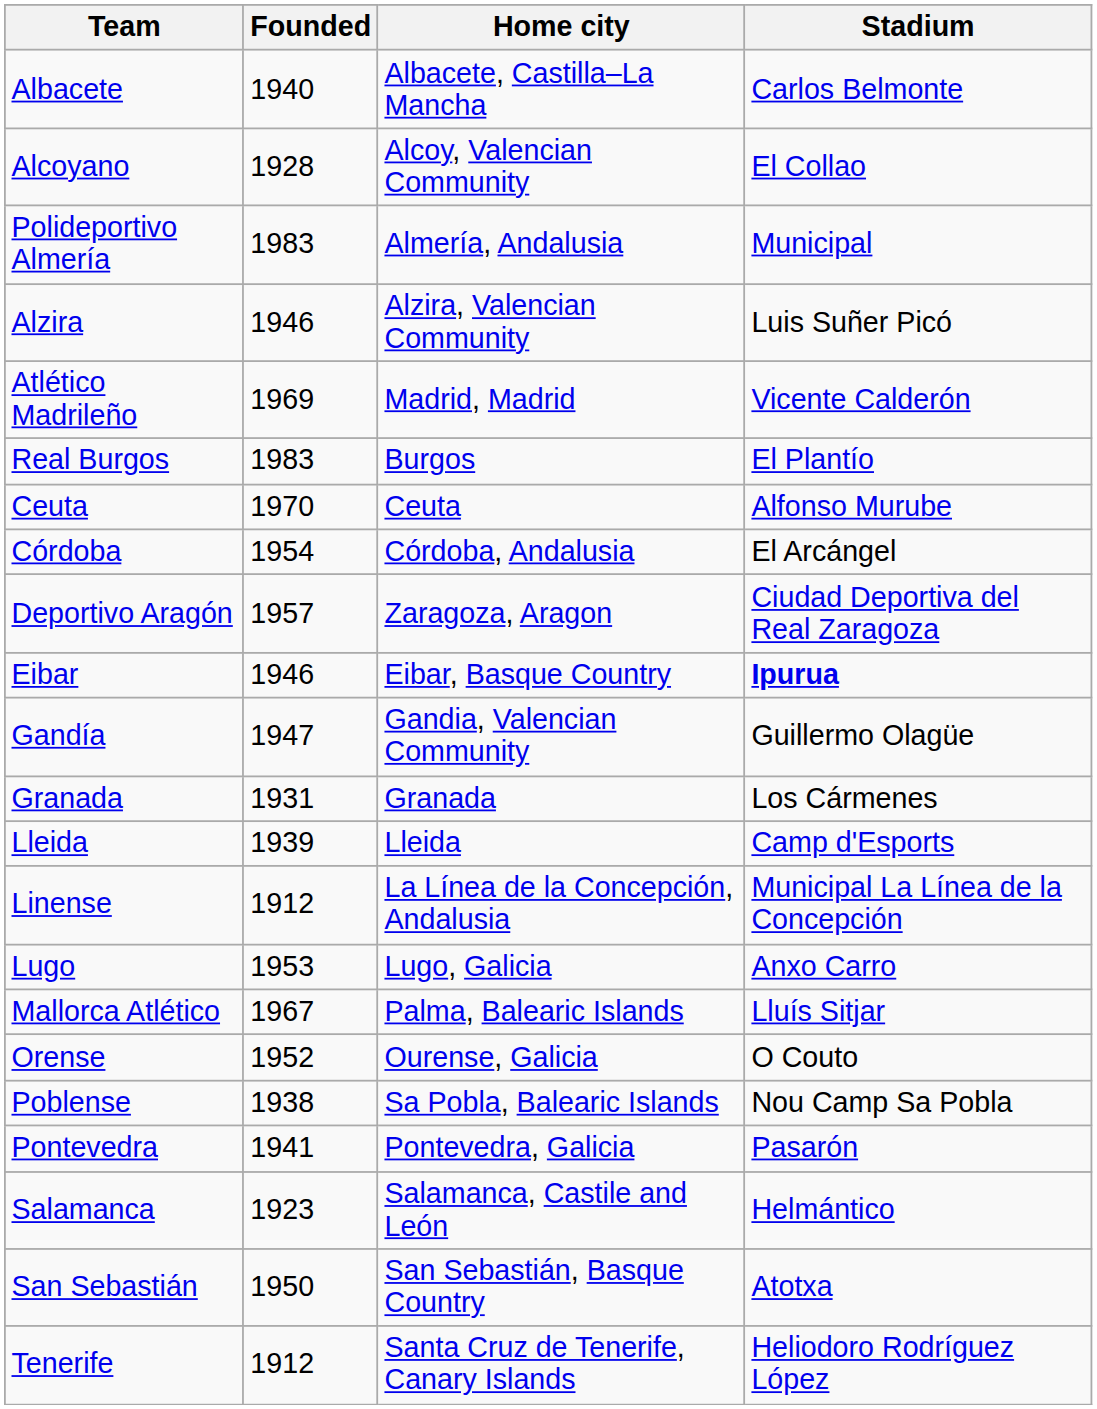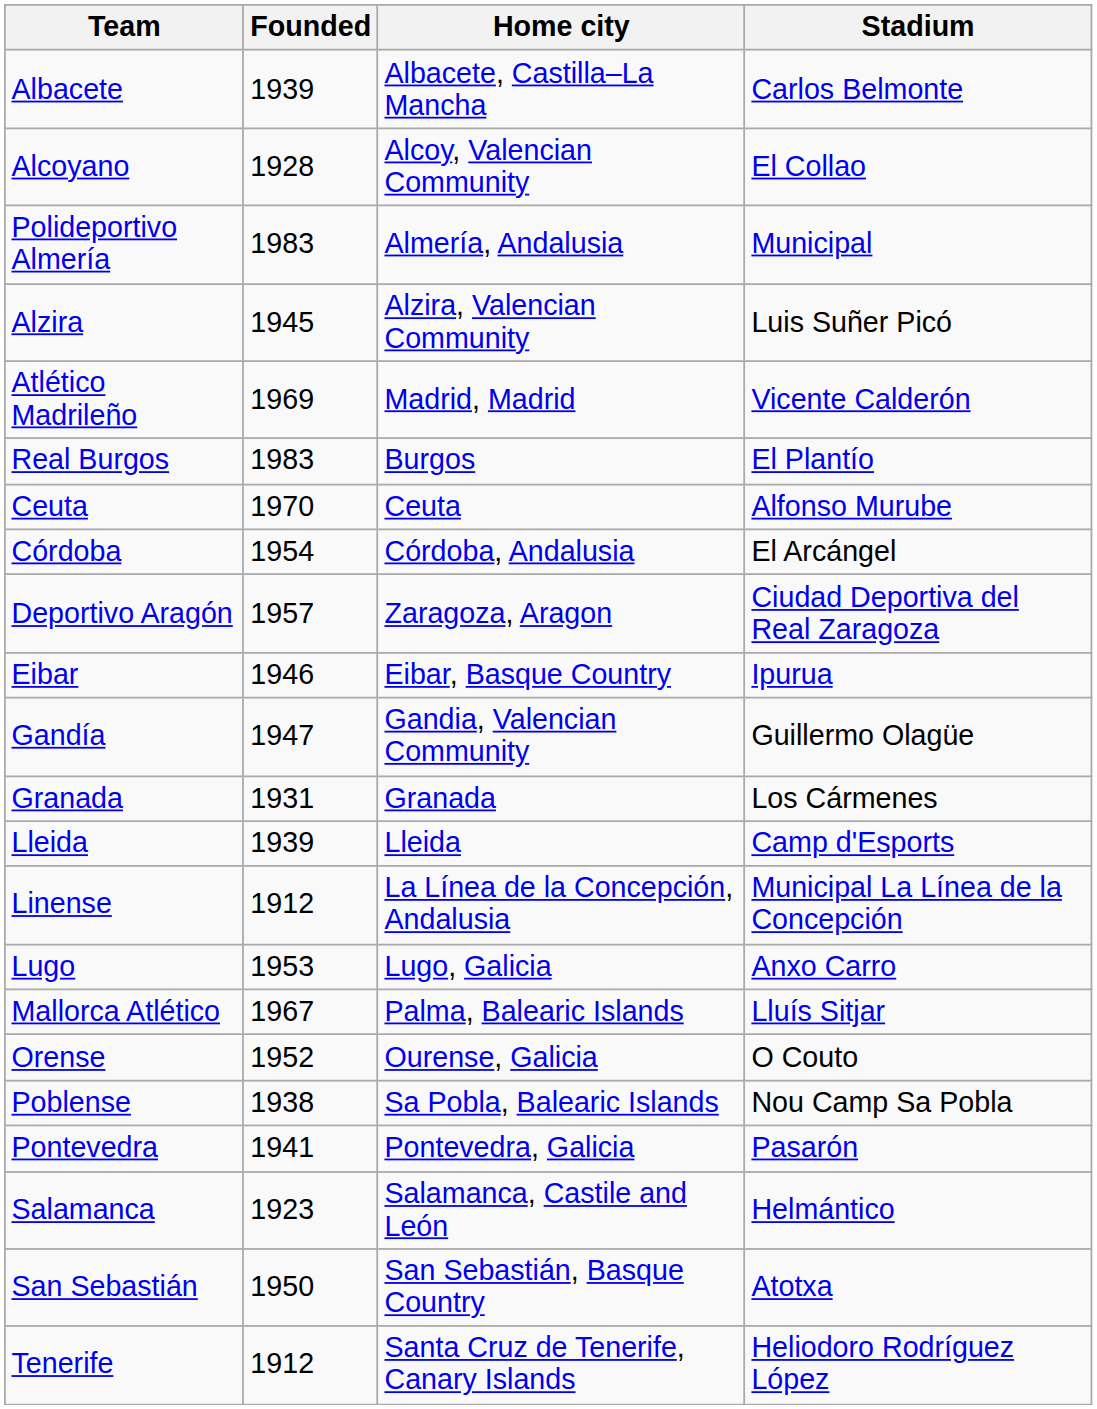Albacete | Founded: 1940 -> 1939
Alzira | Founded: 1946 -> 1945
Eibar | Stadium: bold -> normal
